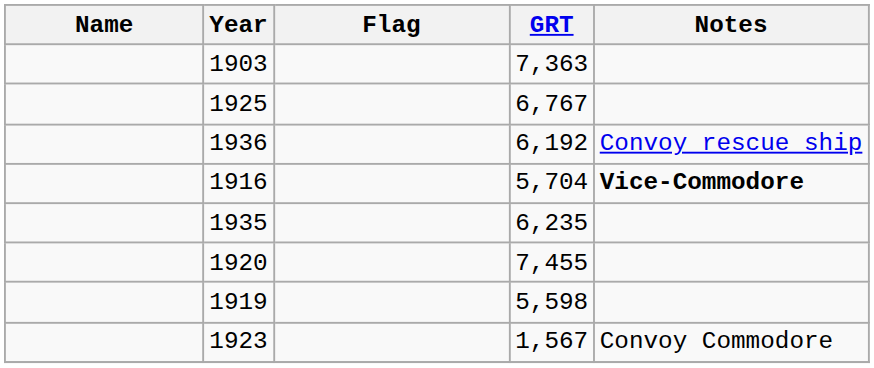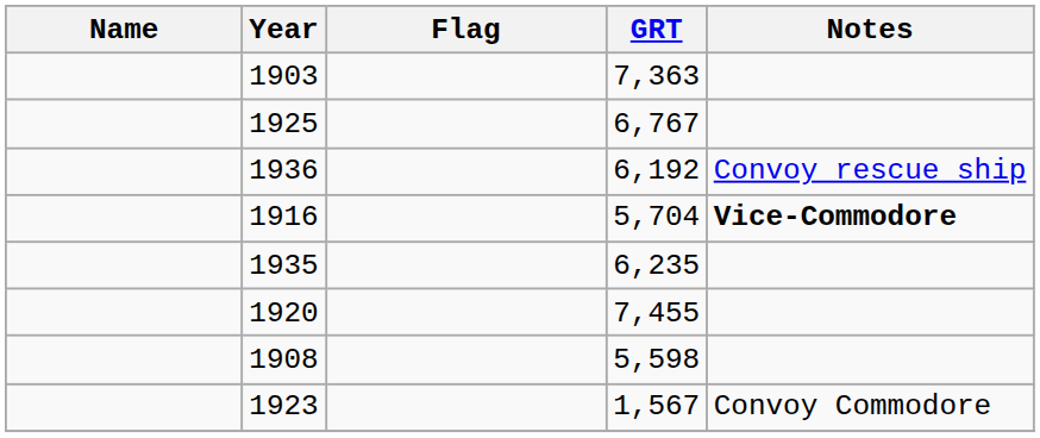5,598 | Year: 1919 -> 1908
